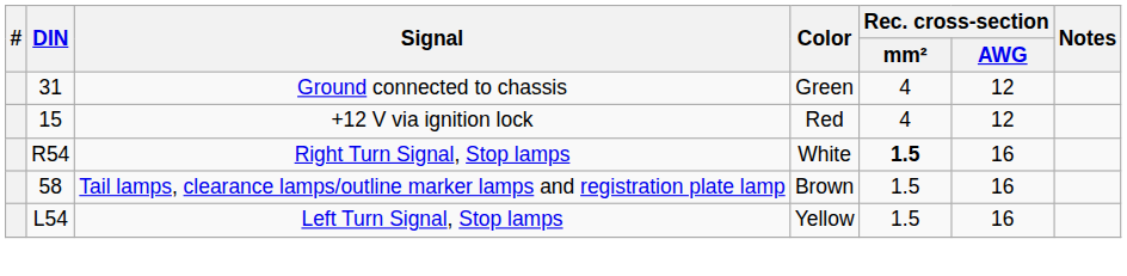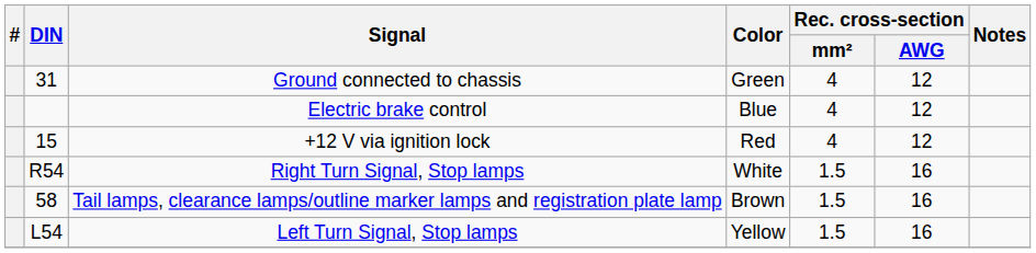+ row: Electric brake control | Blue | 4 | 12
Right Turn Signal, Stop lamps | Rec. cross-section / mm²: bold -> normal
